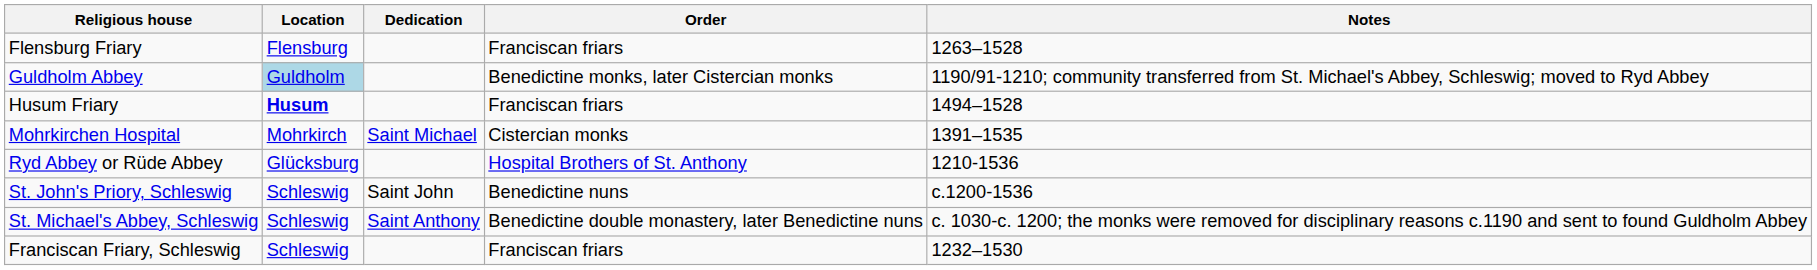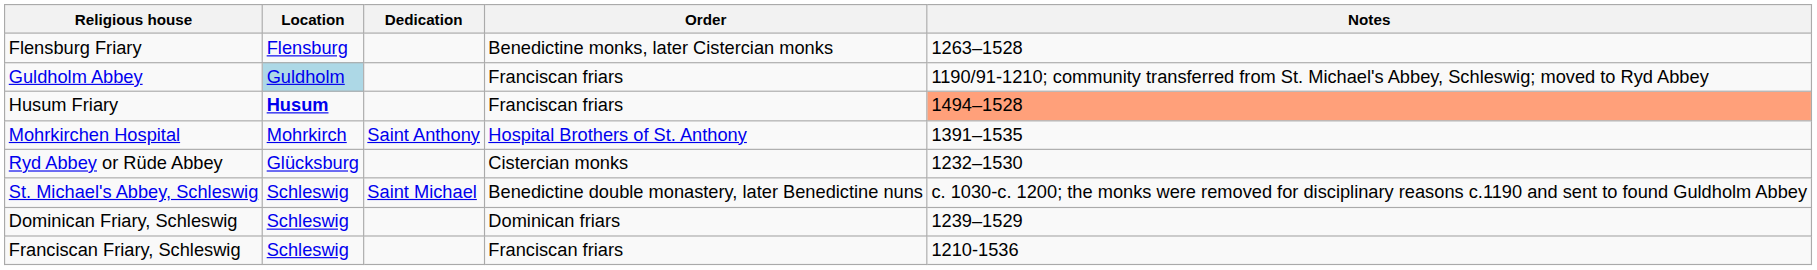Flensburg Friary | Order: Franciscan friars -> Benedictine monks, later Cistercian monks
Guldholm Abbey | Order: Benedictine monks, later Cistercian monks -> Franciscan friars
Husum Friary | Notes: no background -> lightsalmon background
Mohrkirchen Hospital | Dedication: Saint Michael -> Saint Anthony
Mohrkirchen Hospital | Order: Cistercian monks -> Hospital Brothers of St. Anthony
Ryd Abbey or Rüde Abbey | Order: Hospital Brothers of St. Anthony -> Cistercian monks
Ryd Abbey or Rüde Abbey | Notes: 1210-1536 -> 1232–1530
- row: St. John's Priory, Schleswig | Schleswig | Saint John | Benedictine nuns | c.1200-1536
St. Michael's Abbey, Schleswig | Dedication: Saint Anthony -> Saint Michael
+ row: Dominican Friary, Schleswig | Schleswig | Dominican friars | 1239–1529
Franciscan Friary, Schleswig | Notes: 1232–1530 -> 1210-1536
